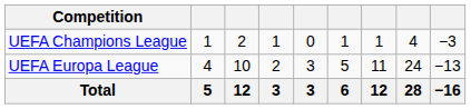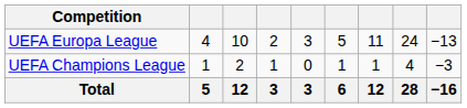rows swapped: UEFA Europa League <-> UEFA Champions League
